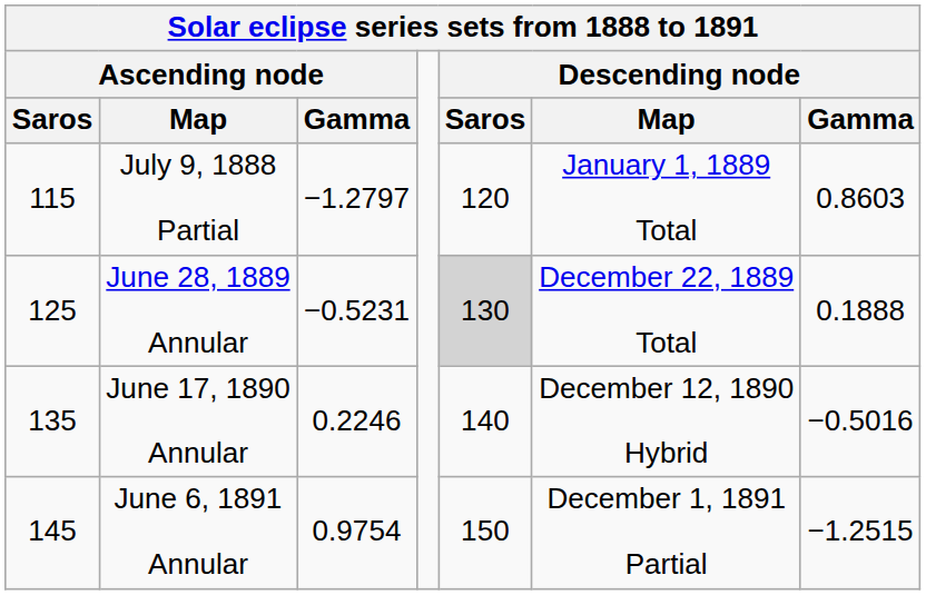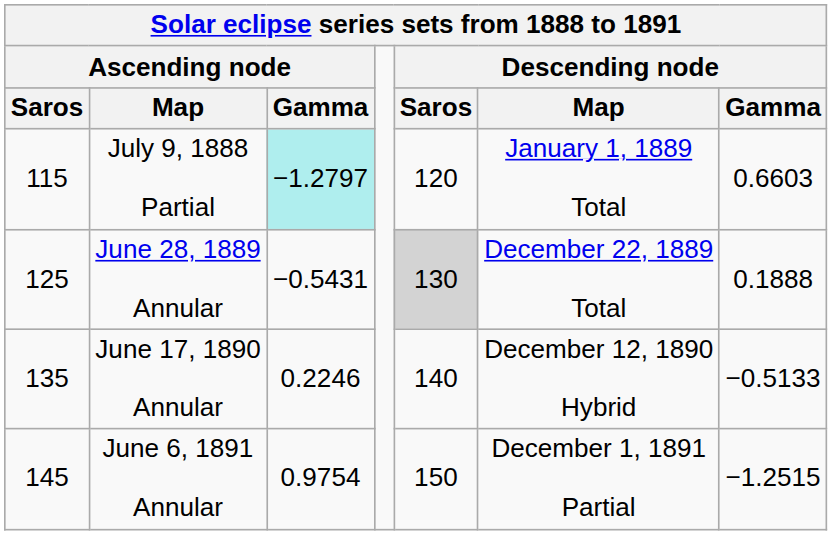July 9, 1888 Partial | Ascending node / Gamma: no background -> paleturquoise background
July 9, 1888 Partial | Descending node / Gamma: 0.8603 -> 0.6603
June 28, 1889 Annular | Ascending node / Gamma: −0.5231 -> −0.5431
June 17, 1890 Annular | Descending node / Gamma: −0.5016 -> −0.5133
